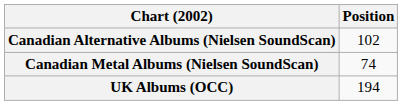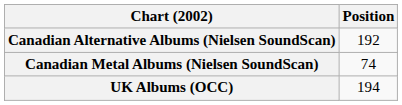Canadian Alternative Albums (Nielsen SoundScan) | Position: 102 -> 192
